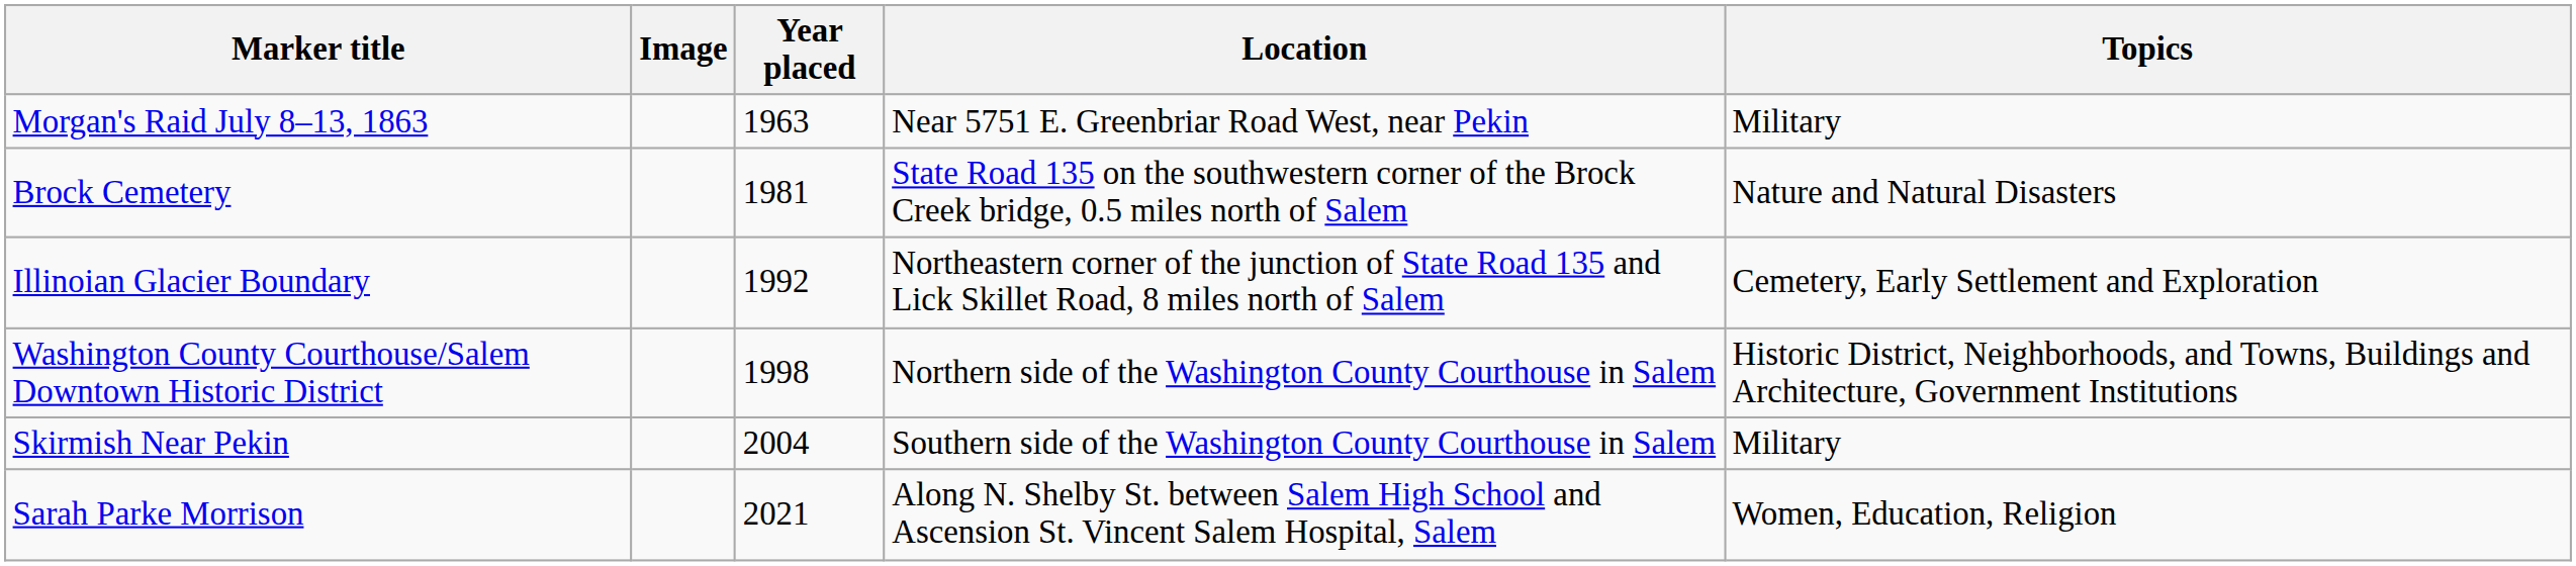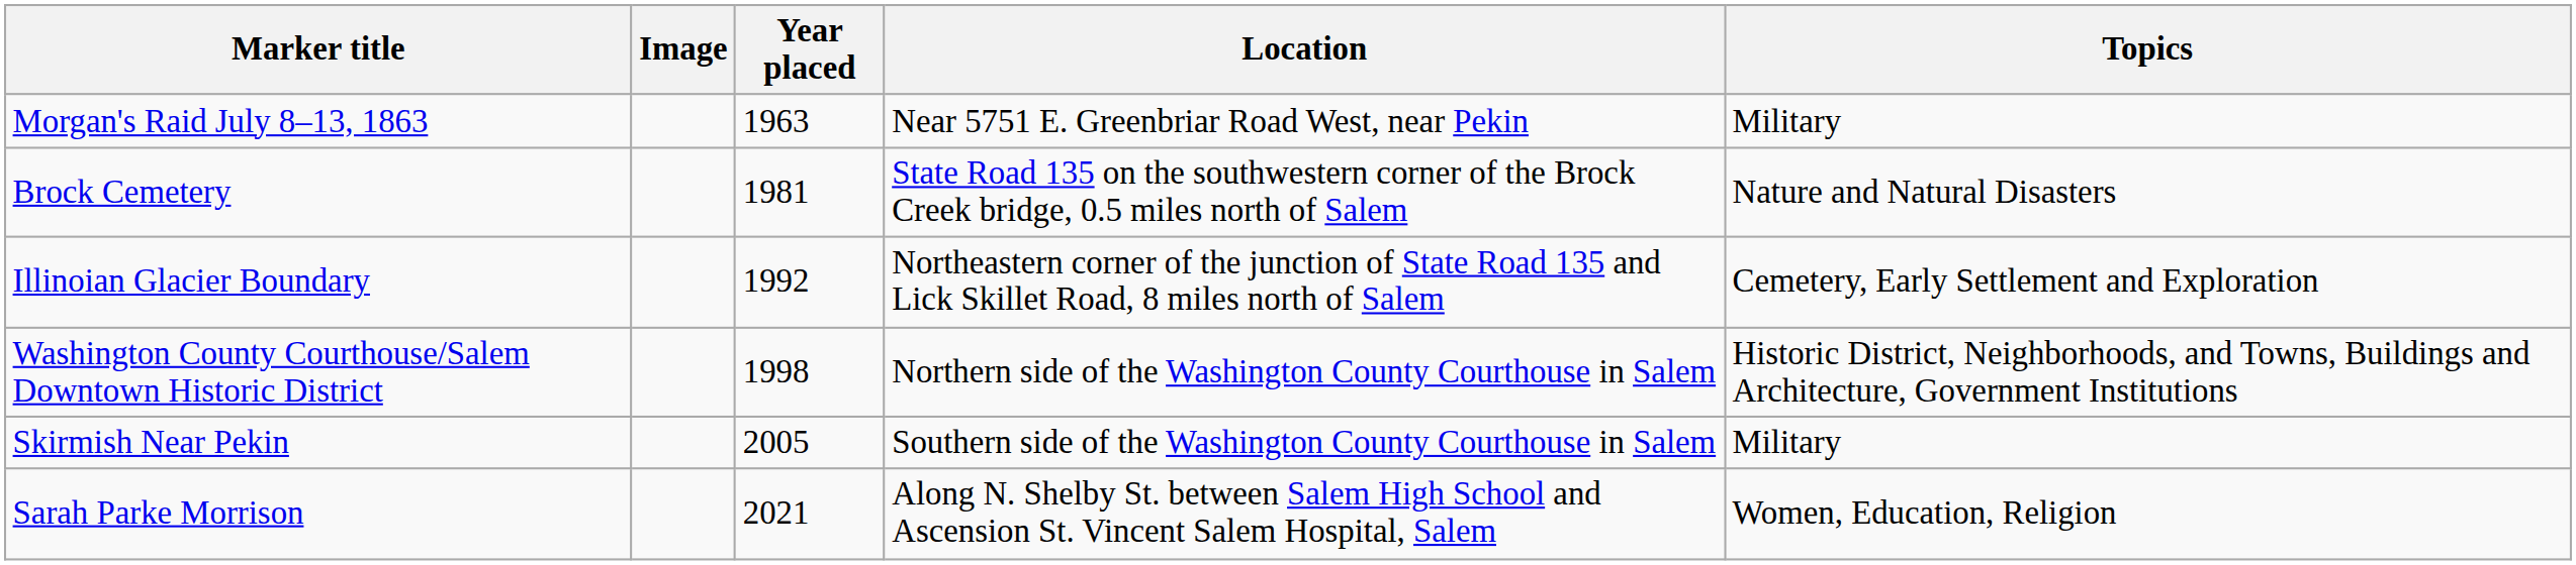Skirmish Near Pekin | Year placed: 2004 -> 2005
